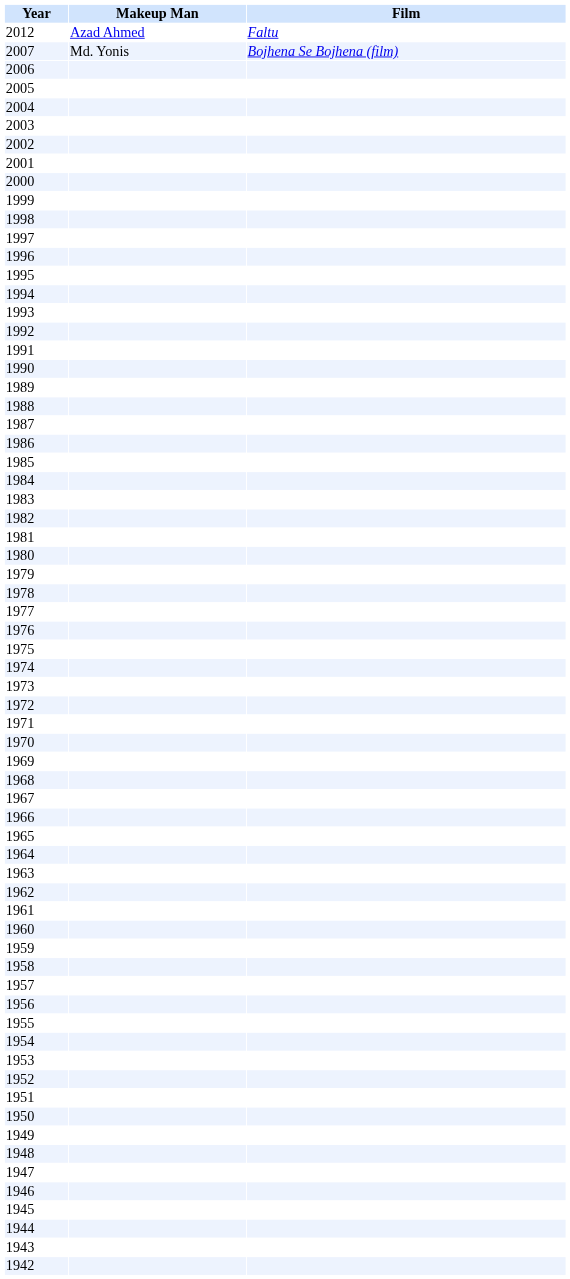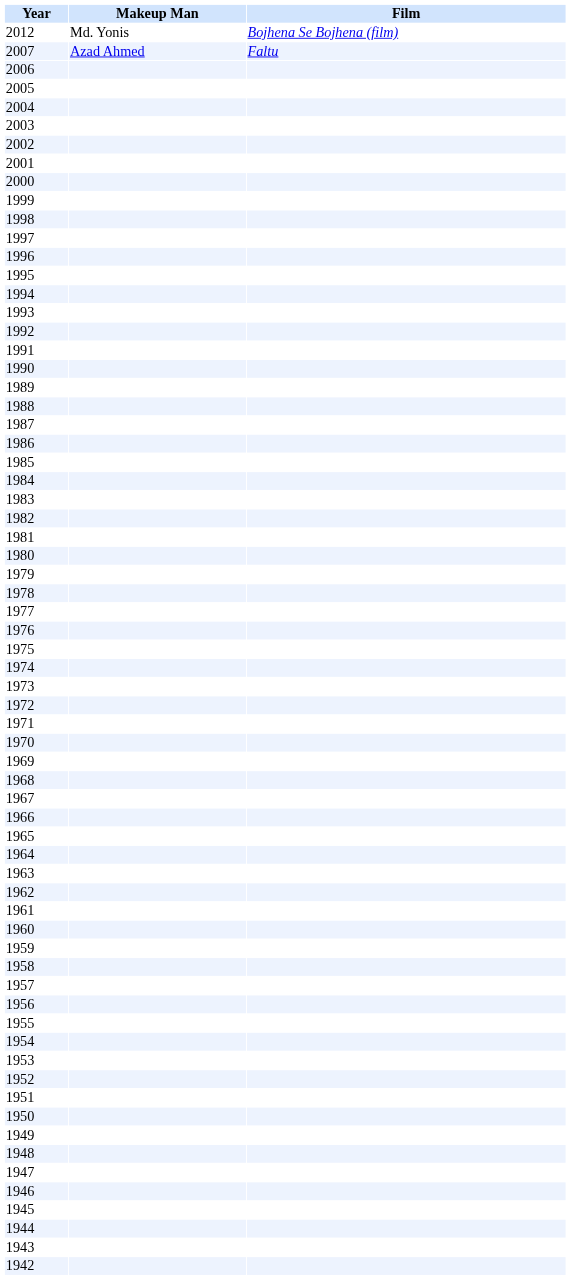2012 | Makeup Man: Azad Ahmed -> Md. Yonis
2012 | Film: Faltu -> Bojhena Se Bojhena (film)
2007 | Makeup Man: Md. Yonis -> Azad Ahmed
2007 | Film: Bojhena Se Bojhena (film) -> Faltu
